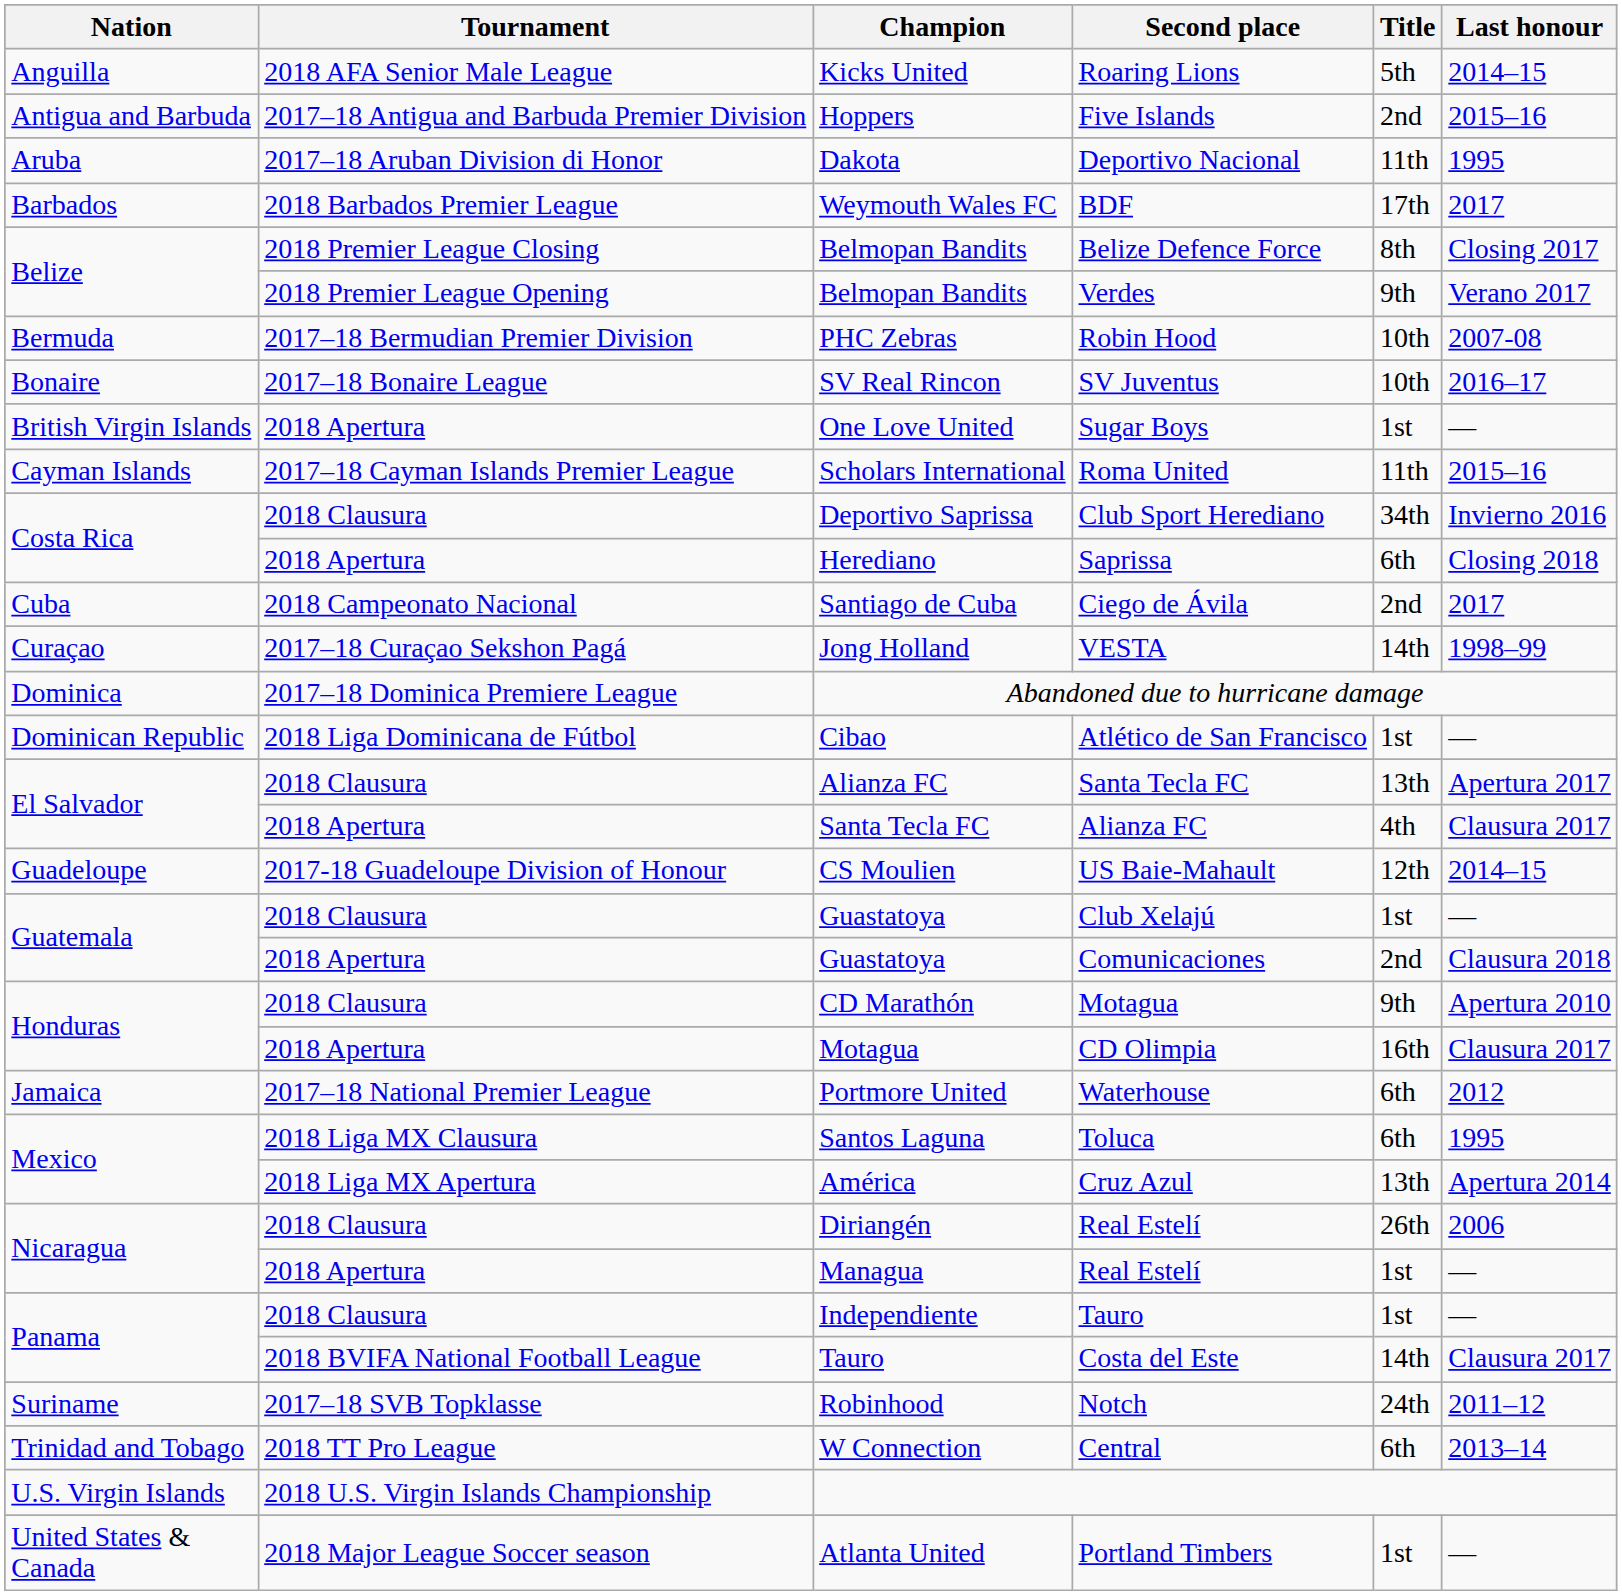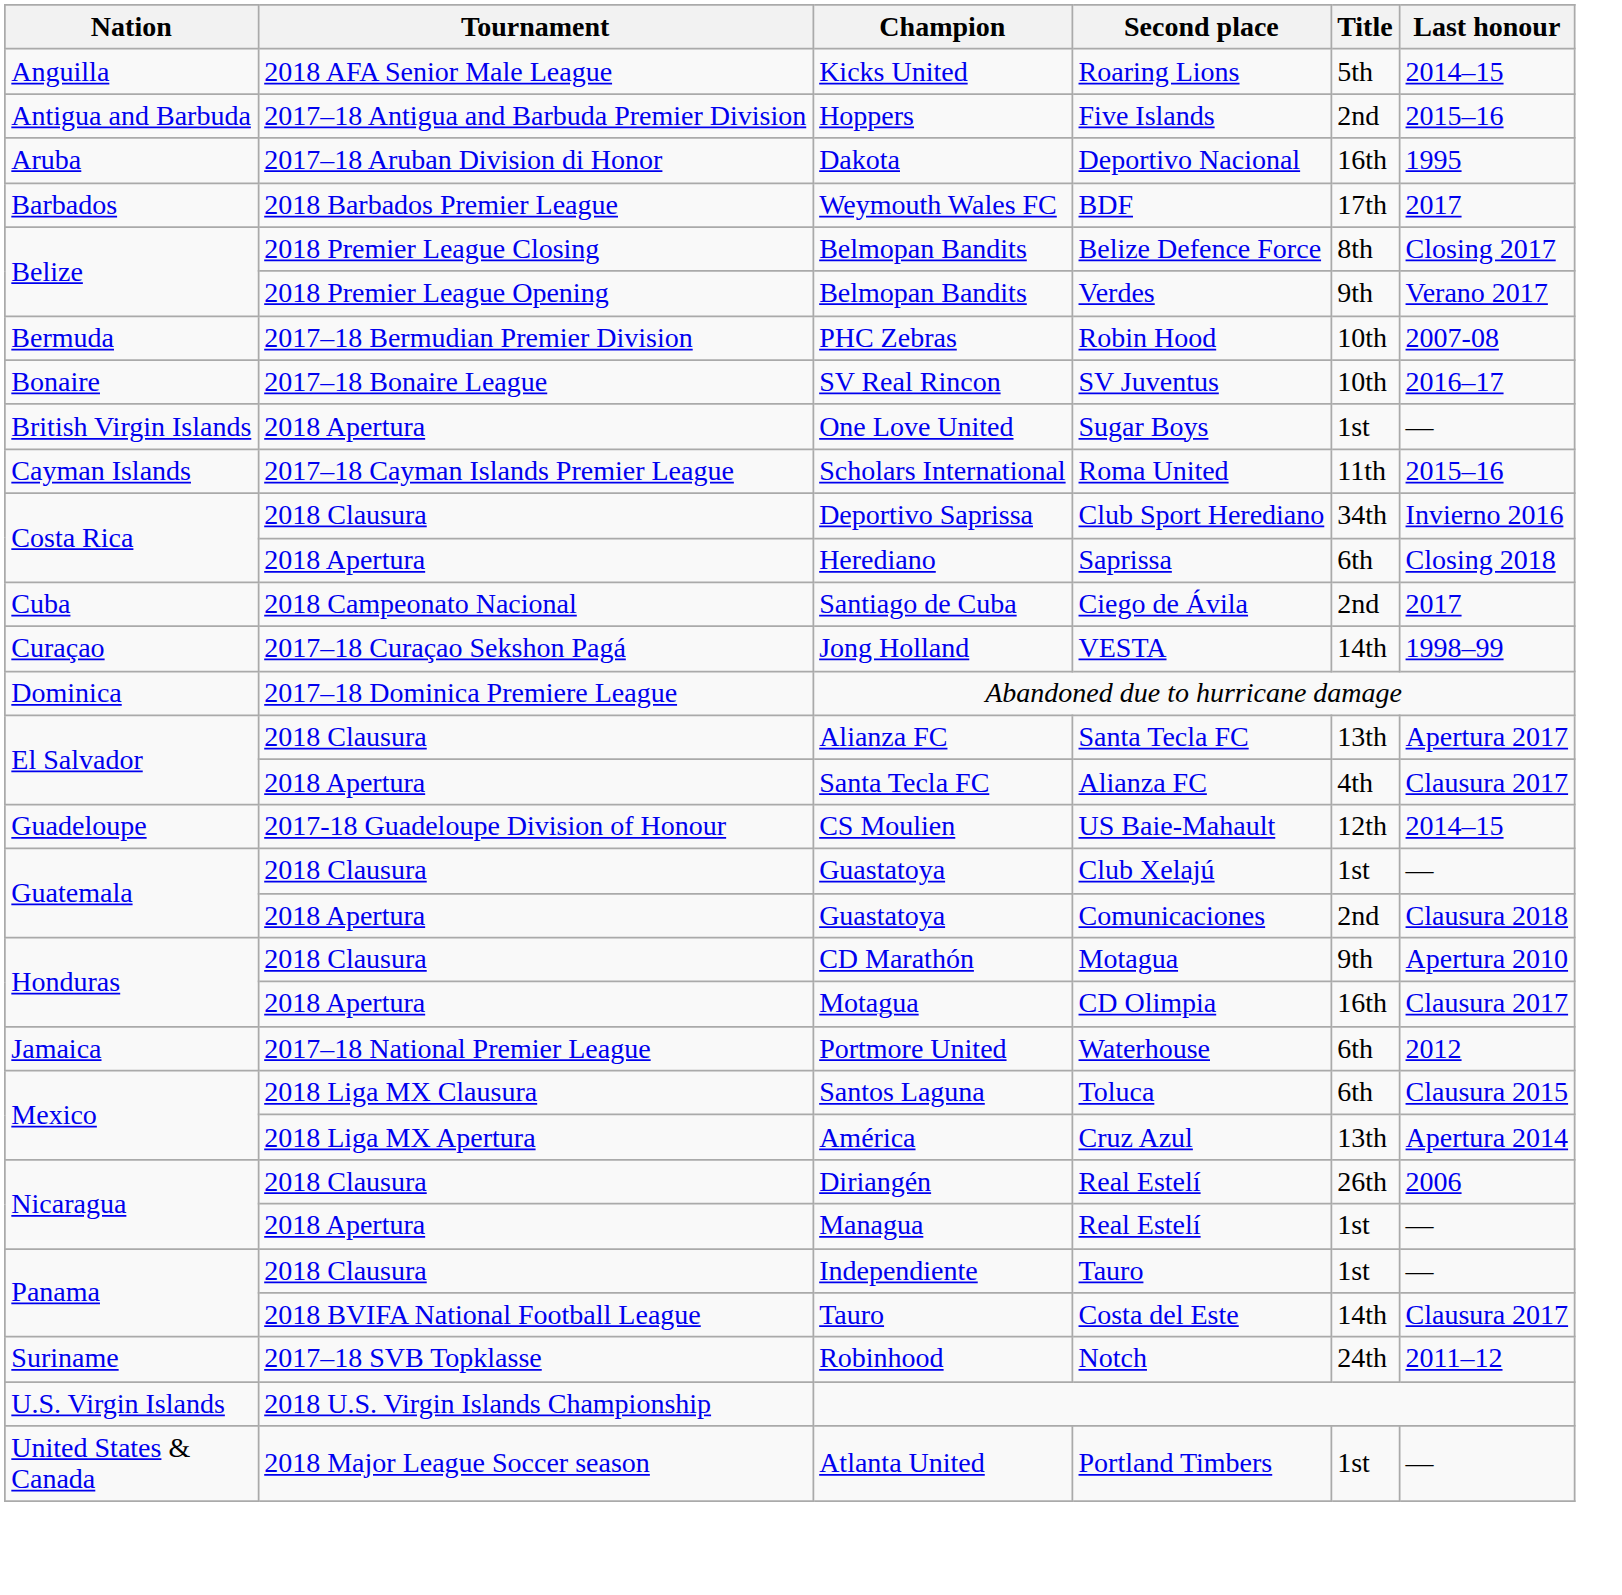Deportivo Nacional | Title: 11th -> 16th
- row: Dominican Republic | 2018 Liga Dominicana de Fútbol | Cibao | Atlético de San Francisco | 1st | —
Toluca | Last honour: 1995 -> Clausura 2015
- row: Trinidad and Tobago | 2018 TT Pro League | W Connection | Central | 6th | 2013–14
